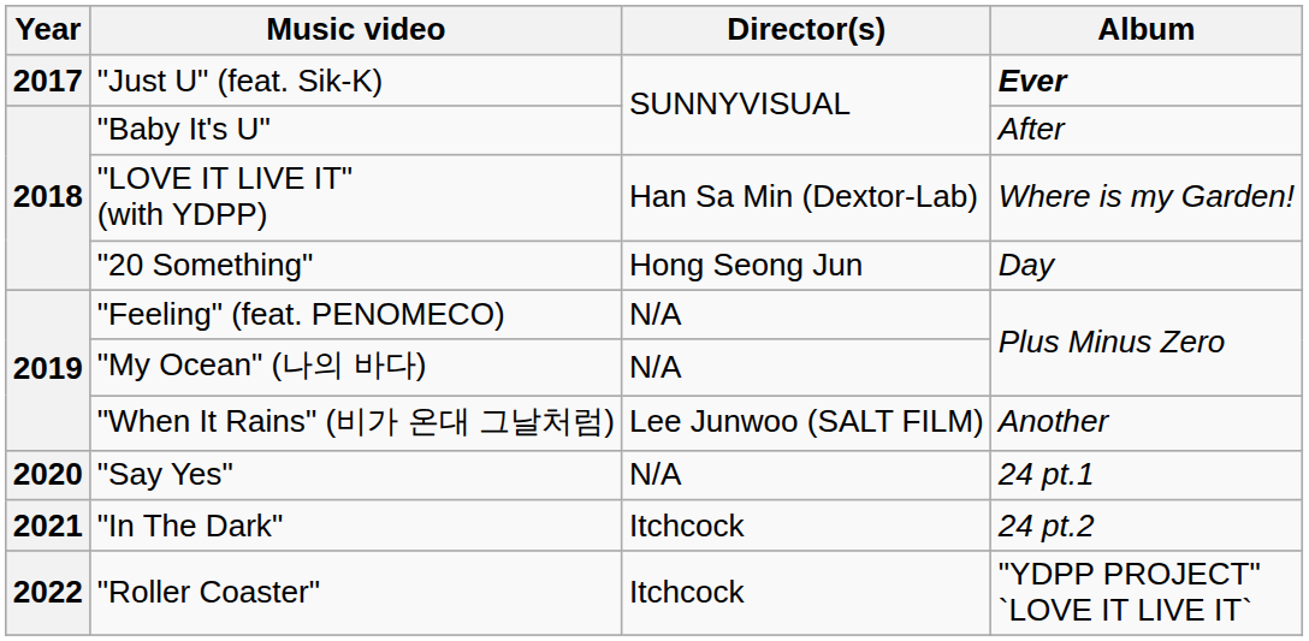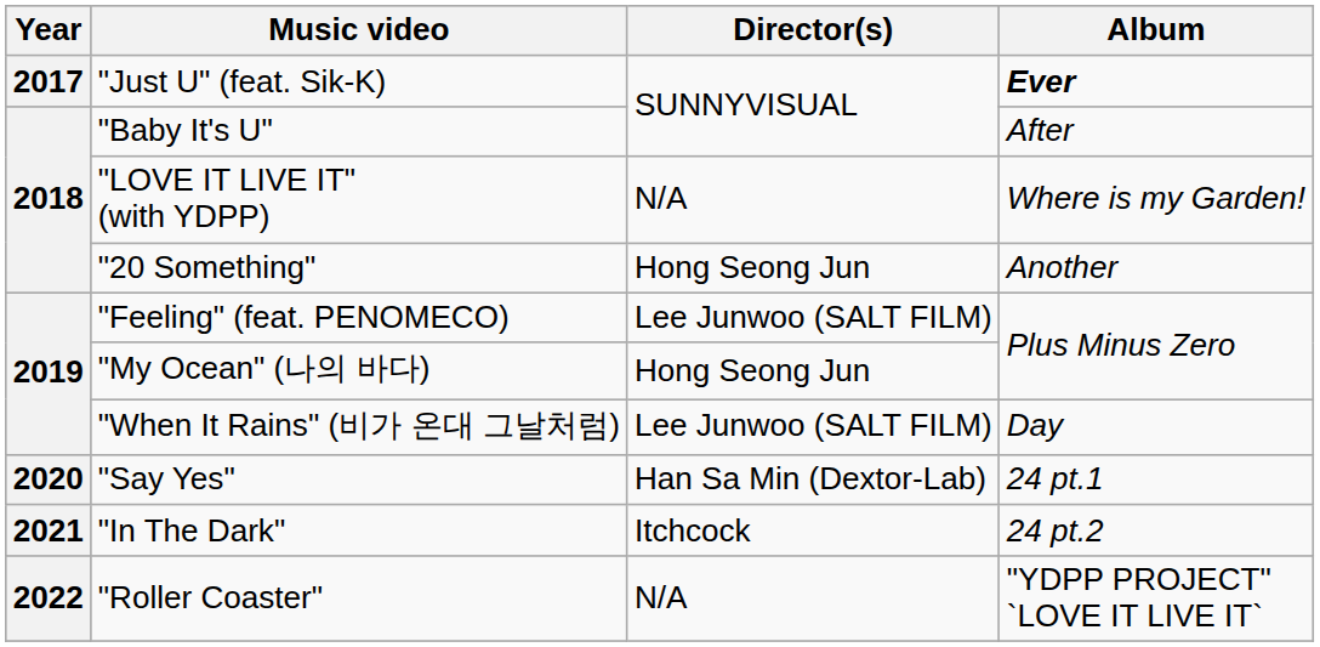"LOVE IT LIVE IT" (with YDPP) | Director(s): Han Sa Min (Dextor-Lab) -> N/A
"20 Something" | Album: Day -> Another
"Feeling" (feat. PENOMECO) | Director(s): N/A -> Lee Junwoo (SALT FILM)
"My Ocean" (나의 바다) | Director(s): N/A -> Hong Seong Jun
"When It Rains" (비가 온대 그날처럼) | Album: Another -> Day
"Say Yes" | Director(s): N/A -> Han Sa Min (Dextor-Lab)
"Roller Coaster" | Director(s): Itchcock -> N/A
